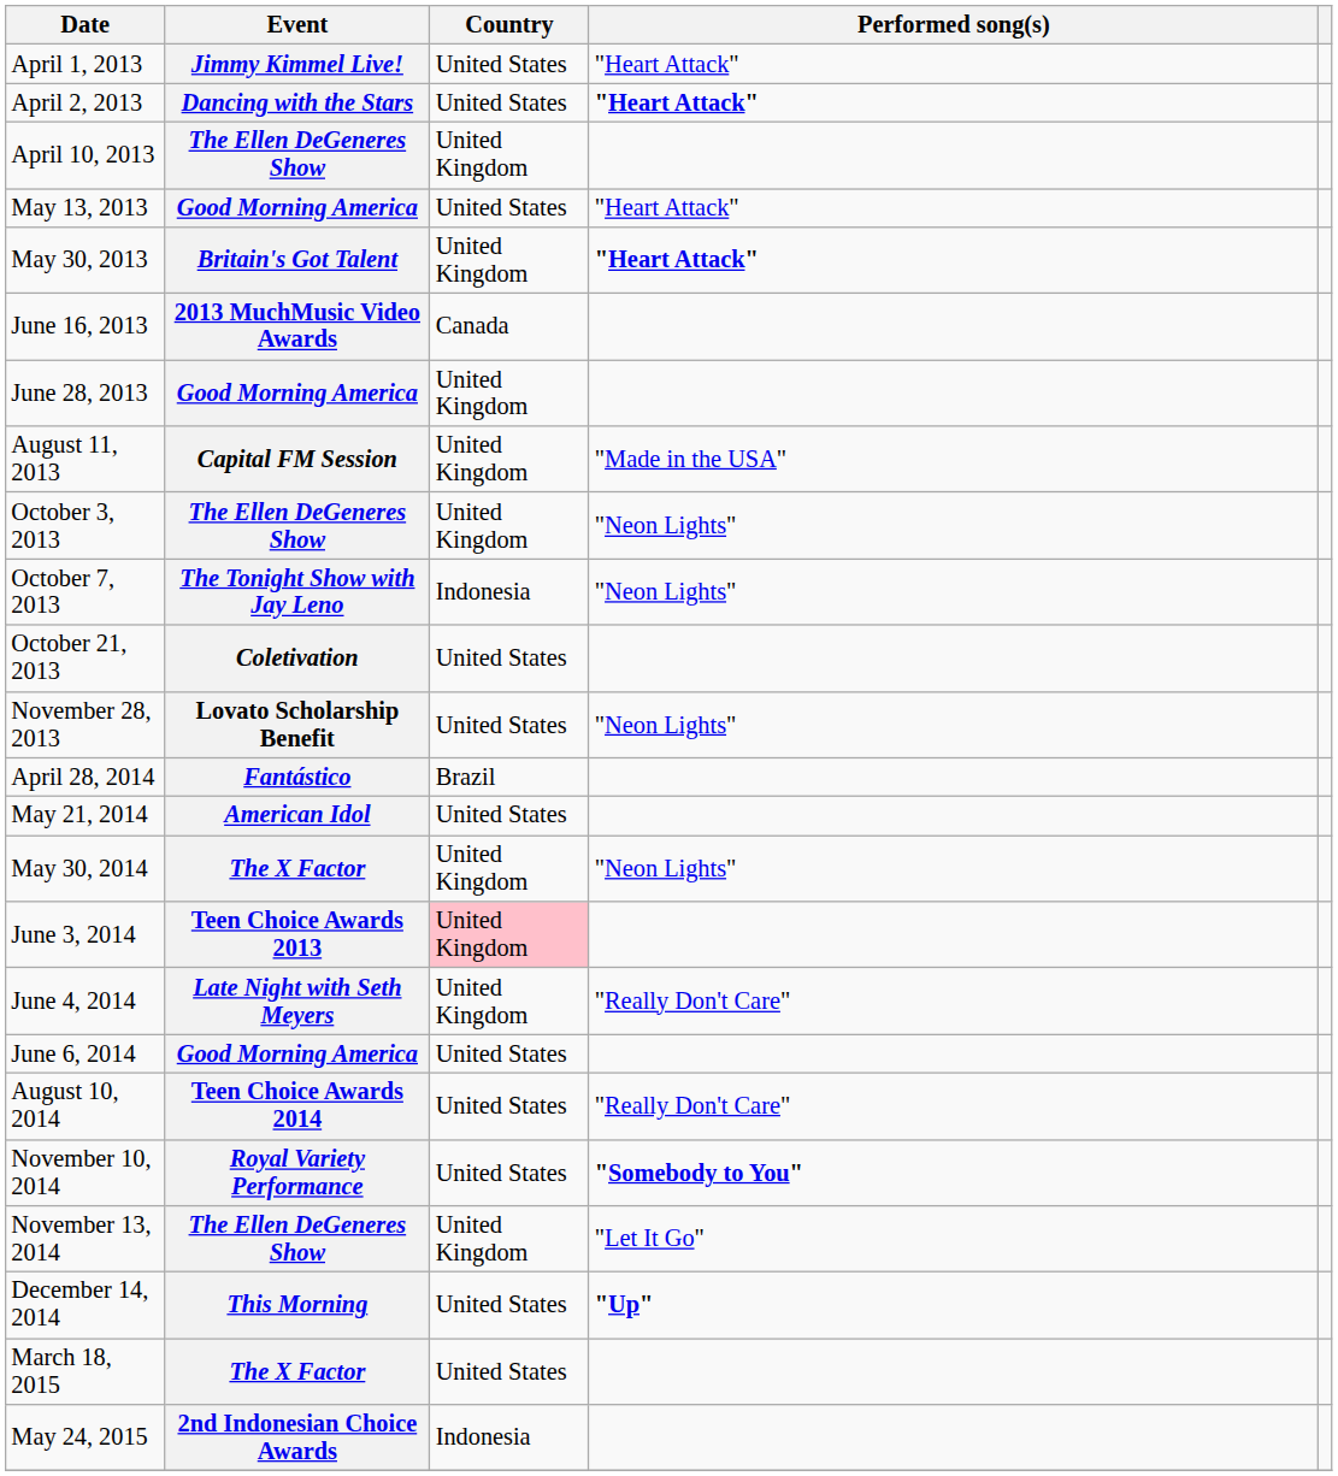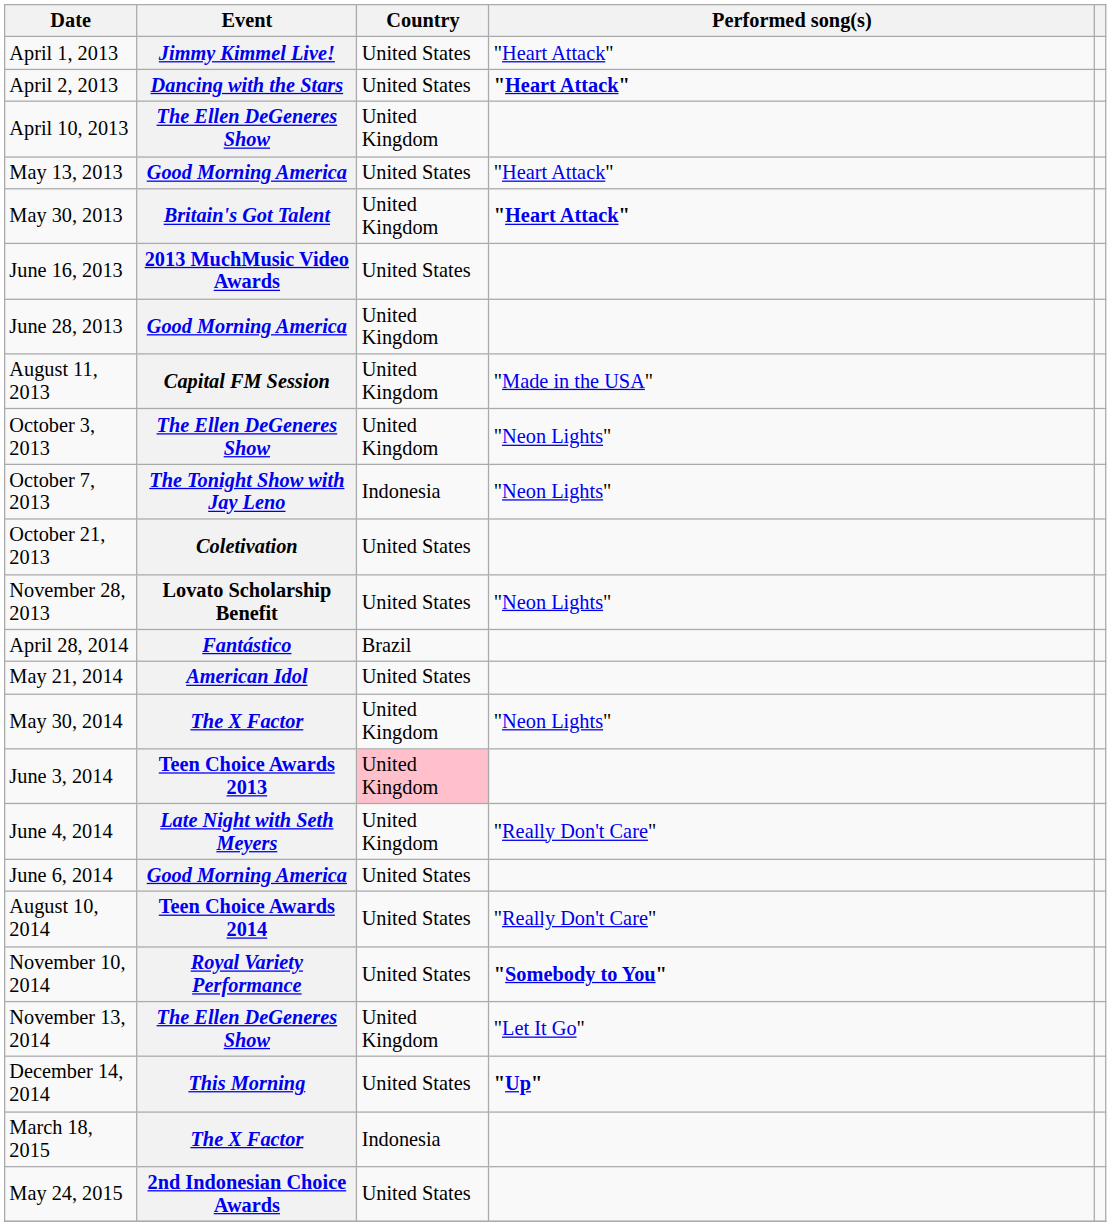June 16, 2013 | Country: Canada -> United States
March 18, 2015 | Country: United States -> Indonesia
May 24, 2015 | Country: Indonesia -> United States
